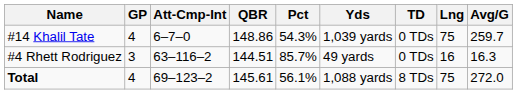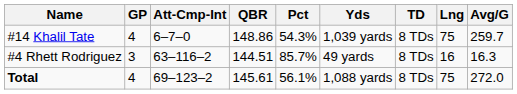#14 Khalil Tate | TD: 0 TDs -> 8 TDs
#4 Rhett Rodriguez | TD: 0 TDs -> 8 TDs
